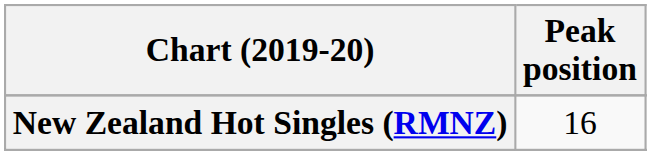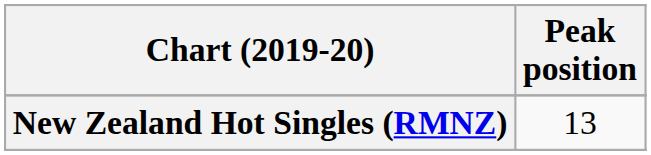New Zealand Hot Singles (RMNZ) | Peak position: 16 -> 13
